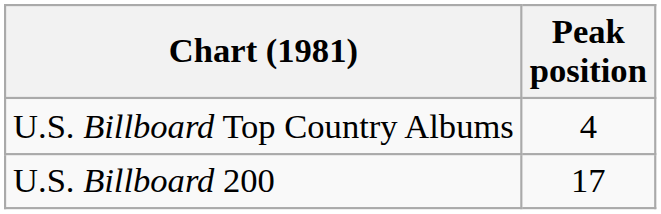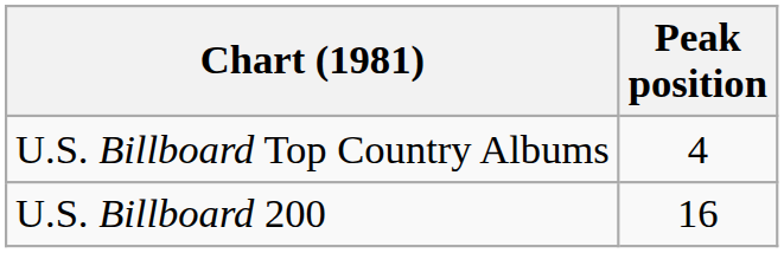U.S. Billboard 200 | Peak position: 17 -> 16
